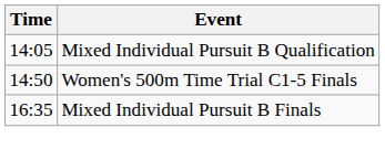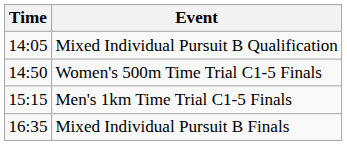+ row: 15:15 | Men's 1km Time Trial C1-5 Finals
